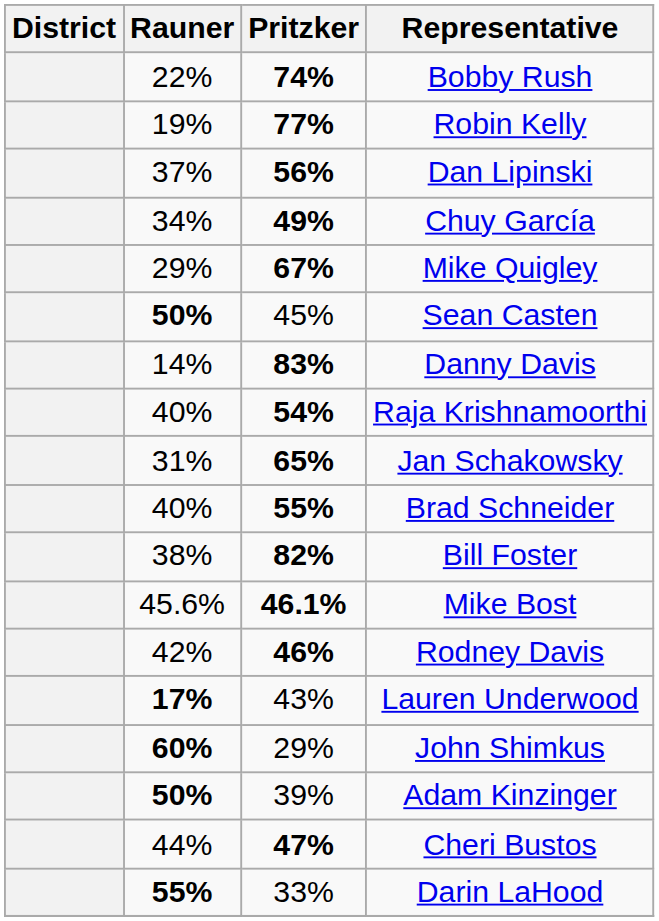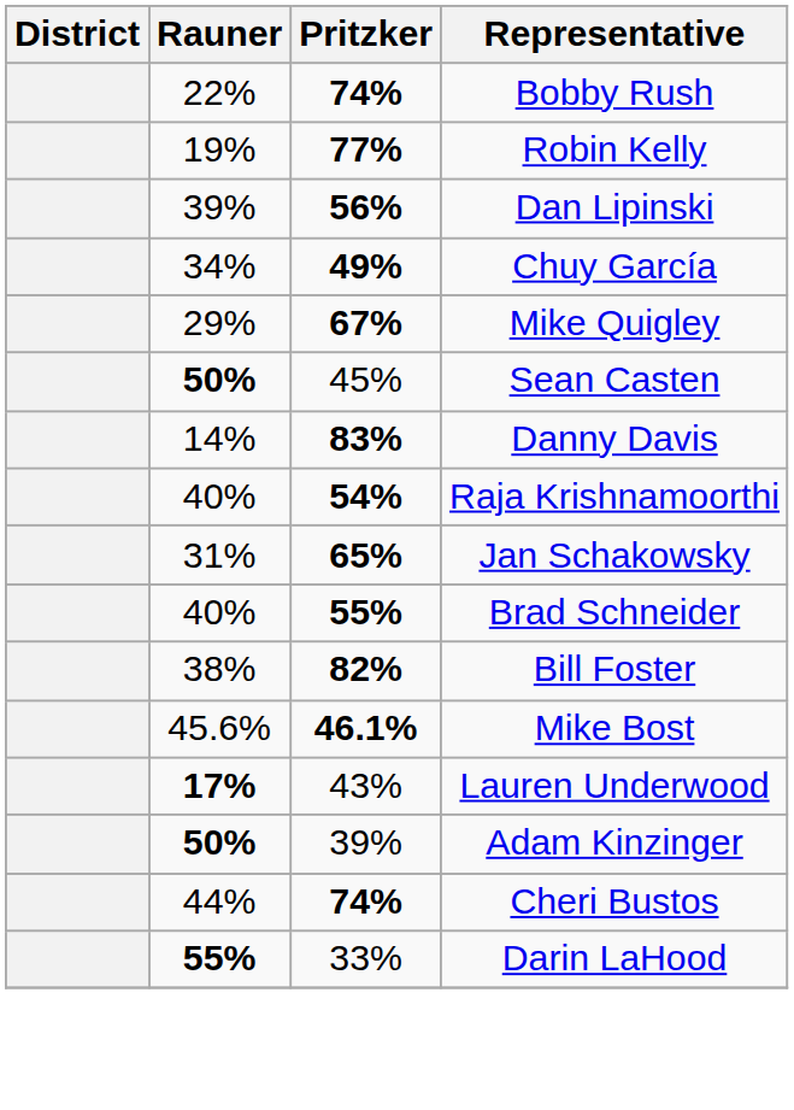Dan Lipinski | Rauner: 37% -> 39%
- row: 42% | 46% | Rodney Davis
- row: 60% | 29% | John Shimkus
Cheri Bustos | Pritzker: 47% -> 74%
